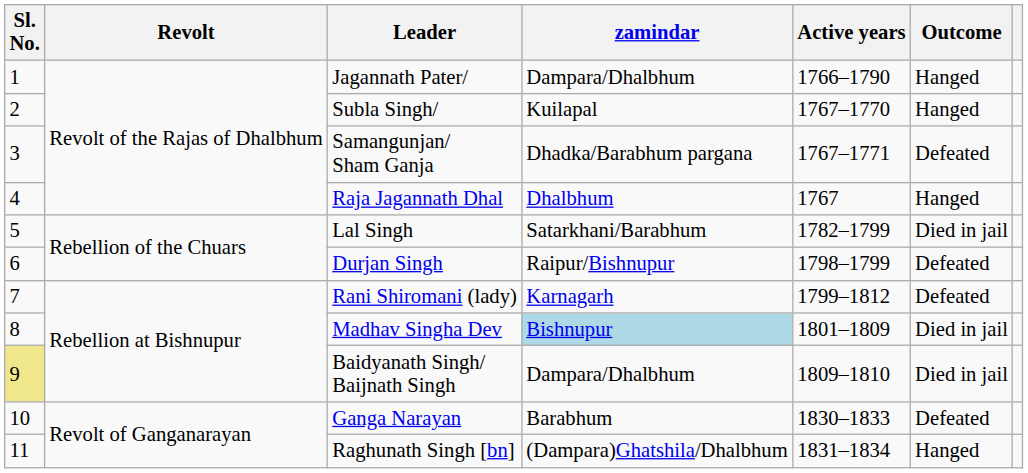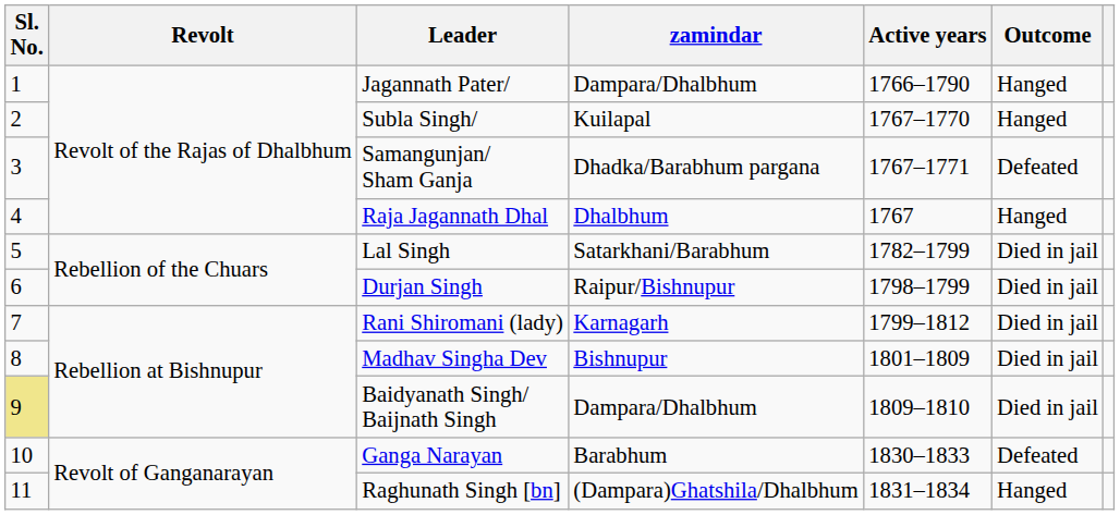Durjan Singh | Outcome: Defeated -> Died in jail
Rani Shiromani (lady) | Outcome: Defeated -> Died in jail
Madhav Singha Dev | zamindar: lightblue background -> no background
